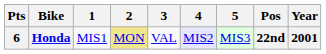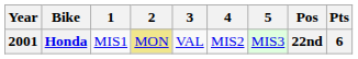columns swapped: Year <-> Pts
Honda | 4: lavender background -> no background
